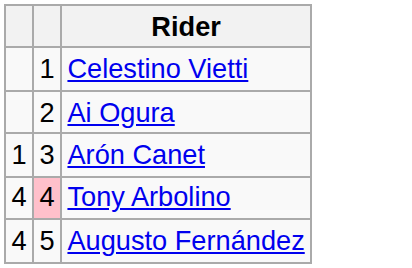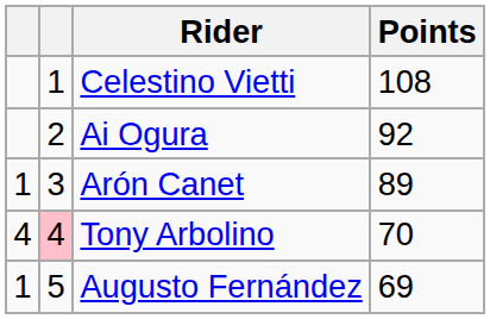+ column: Points | 108 | 92 | 89 | 70 | 69
Augusto Fernández | column 1: 4 -> 1
